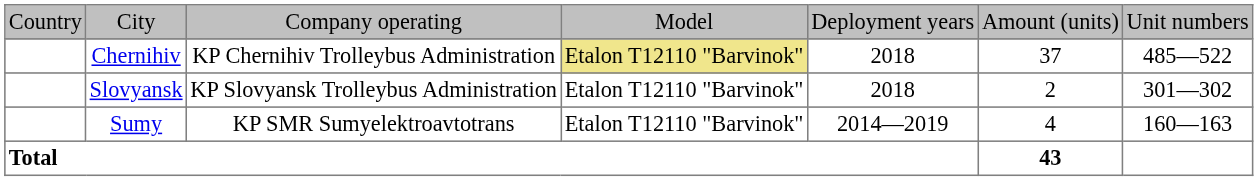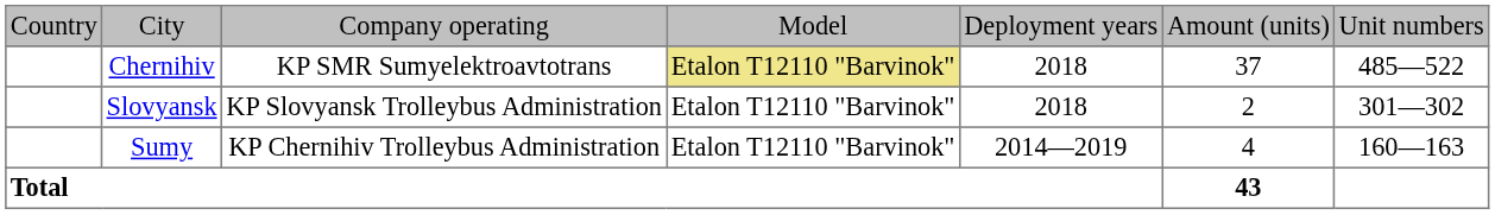Chernihiv | column 3: KP Chernihiv Trolleybus Administration -> KP SMR Sumyelektroavtotrans
Sumy | column 3: KP SMR Sumyelektroavtotrans -> KP Chernihiv Trolleybus Administration
